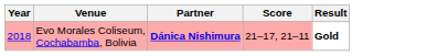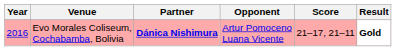+ column: Opponent | Artur Pomoceno Luana Vicente
Evo Morales Coliseum, Cochabamba, Bolivia | Year: 2018 -> 2016
